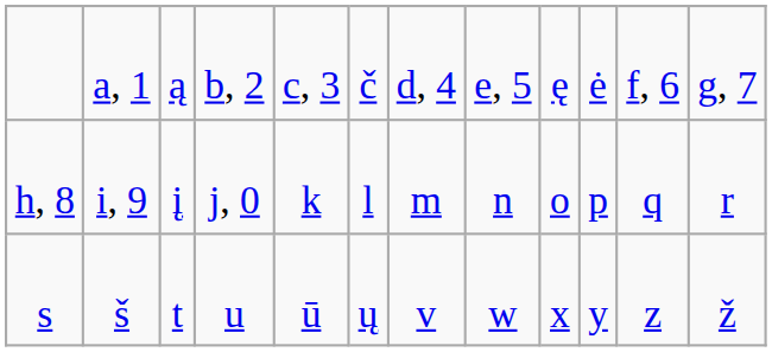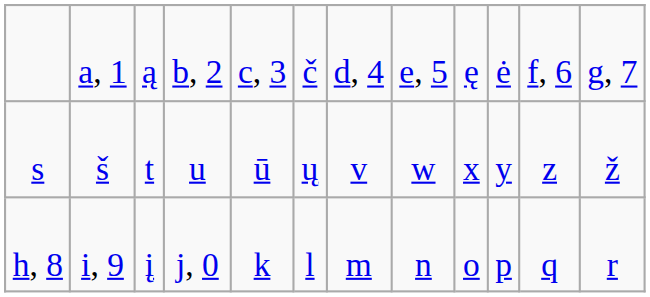rows swapped: h, 8 <-> s
